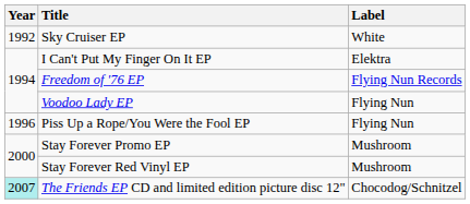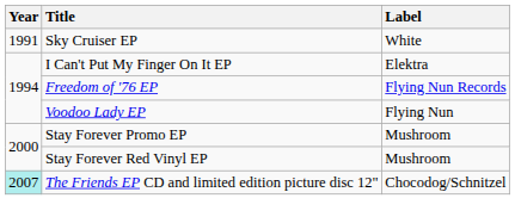Sky Cruiser EP | Year: 1992 -> 1991
- row: 1996 | Piss Up a Rope/You Were the Fool EP | Flying Nun
